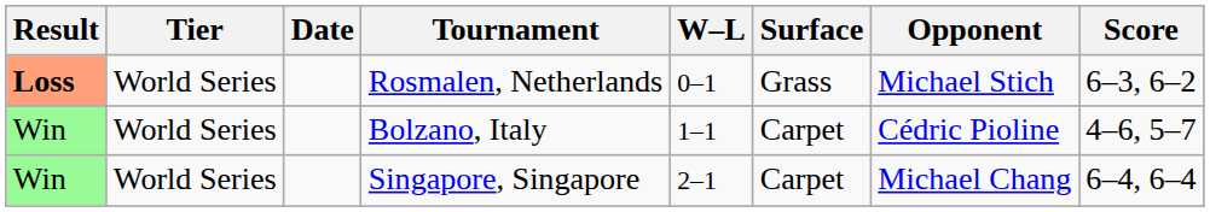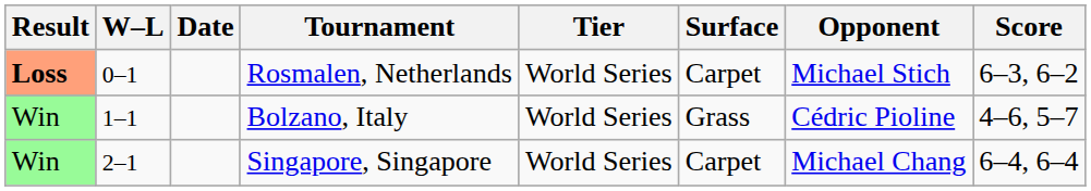columns swapped: W–L <-> Tier
Rosmalen, Netherlands | Surface: Grass -> Carpet
Bolzano, Italy | Surface: Carpet -> Grass
